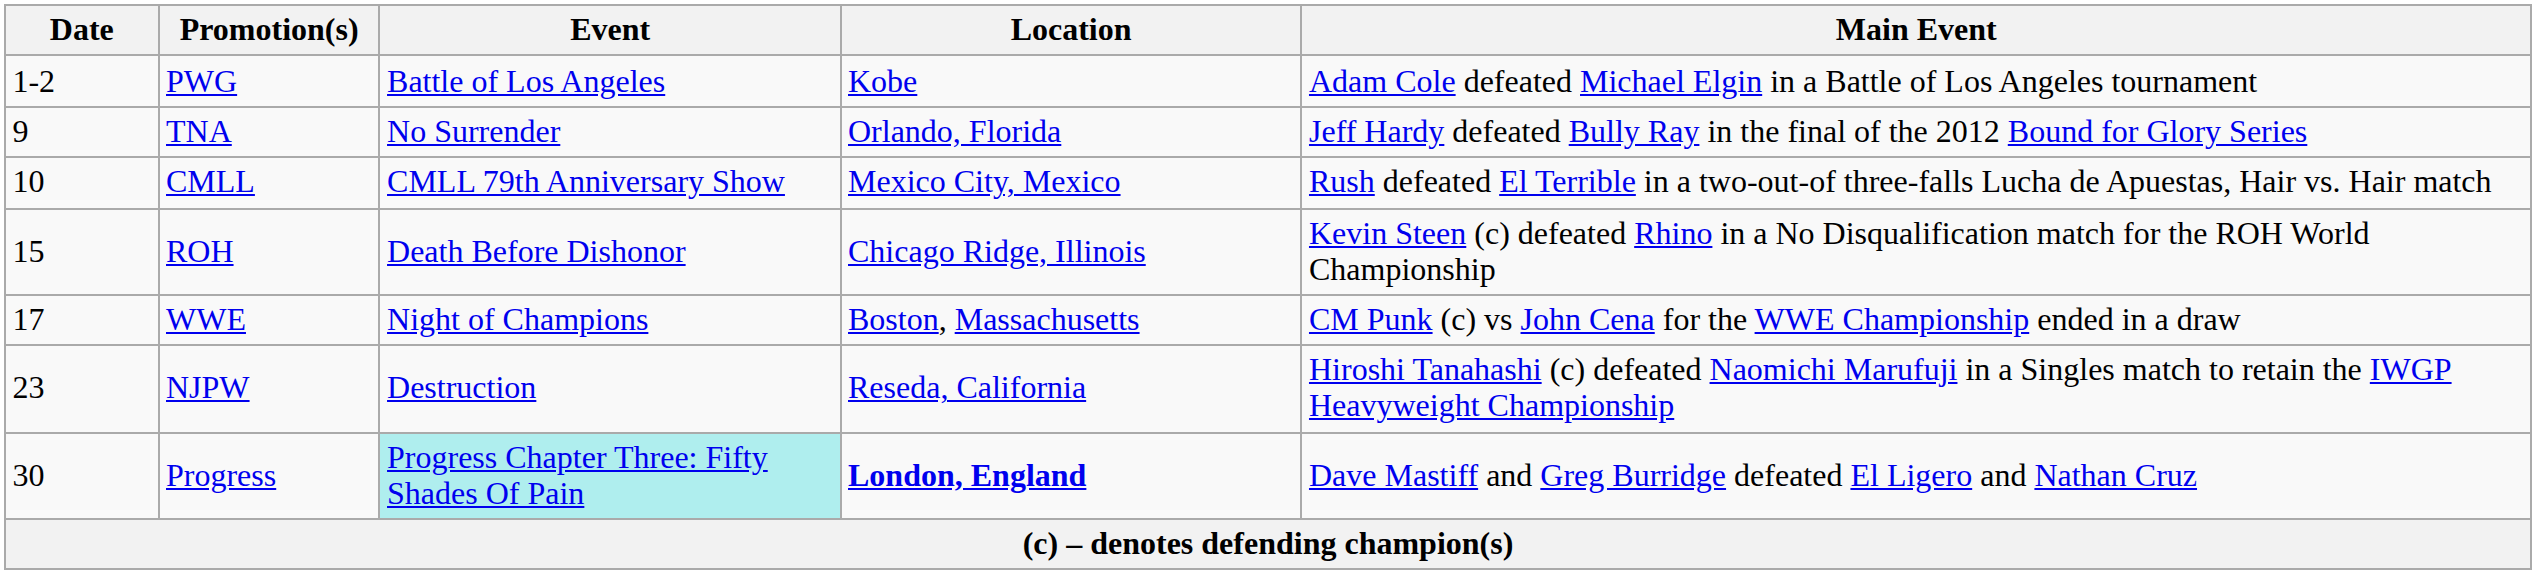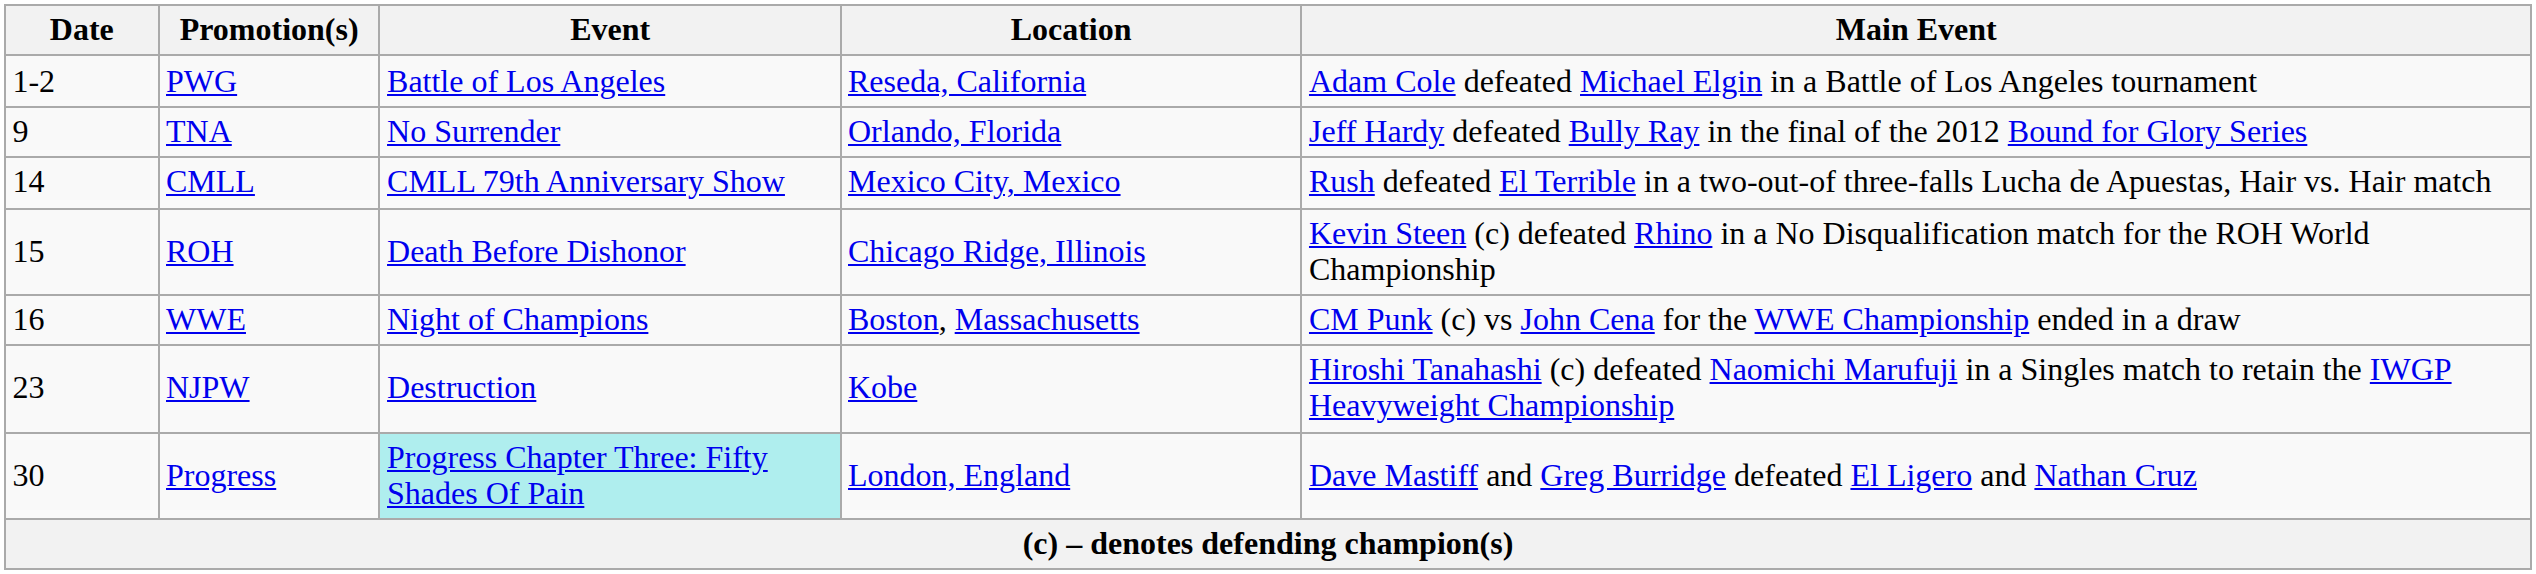PWG | Location: Kobe -> Reseda, California
CMLL | Date: 10 -> 14
WWE | Date: 17 -> 16
NJPW | Location: Reseda, California -> Kobe
Progress | Location: bold -> normal
